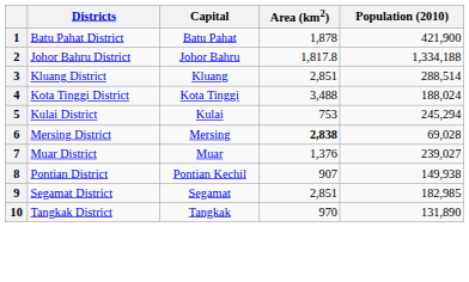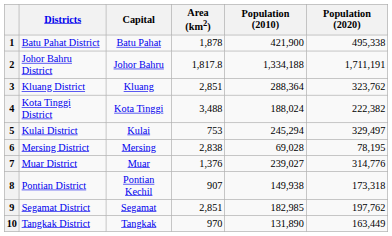+ column: Population (2020) | 495,338 | 1,711,191 | 323,762 | 222,382 | 329,497 | 78,195 | 314,776 | 173,318 | 197,762 | 163,449
3 | Population (2010): 288,514 -> 288,364
6 | Area (km2): bold -> normal
